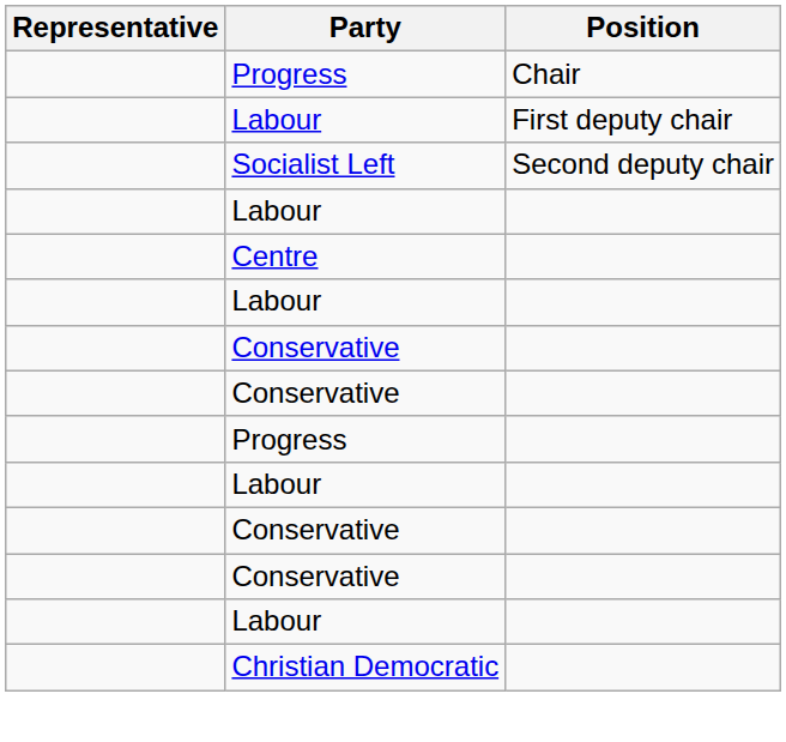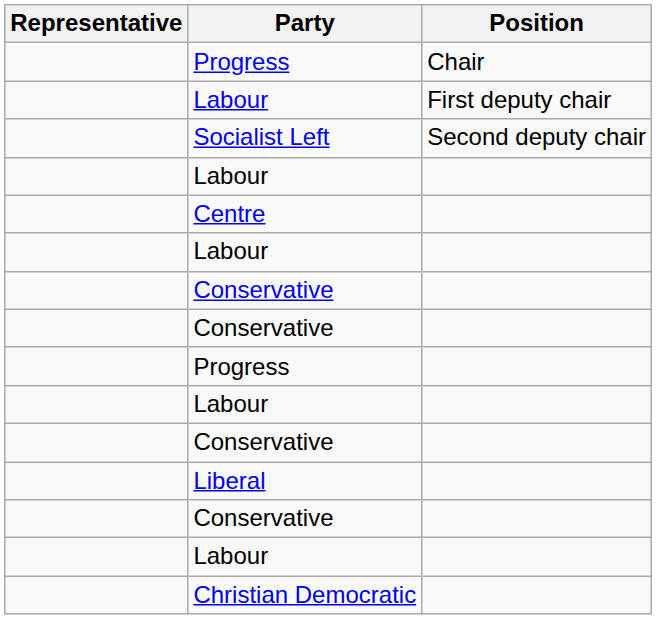+ row: Liberal
